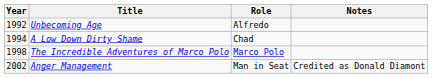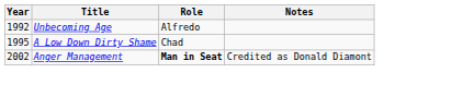A Low Down Dirty Shame | Year: 1994 -> 1995
- row: 1998 | The Incredible Adventures of Marco Polo | Marco Polo
Anger Management | Role: normal -> bold
